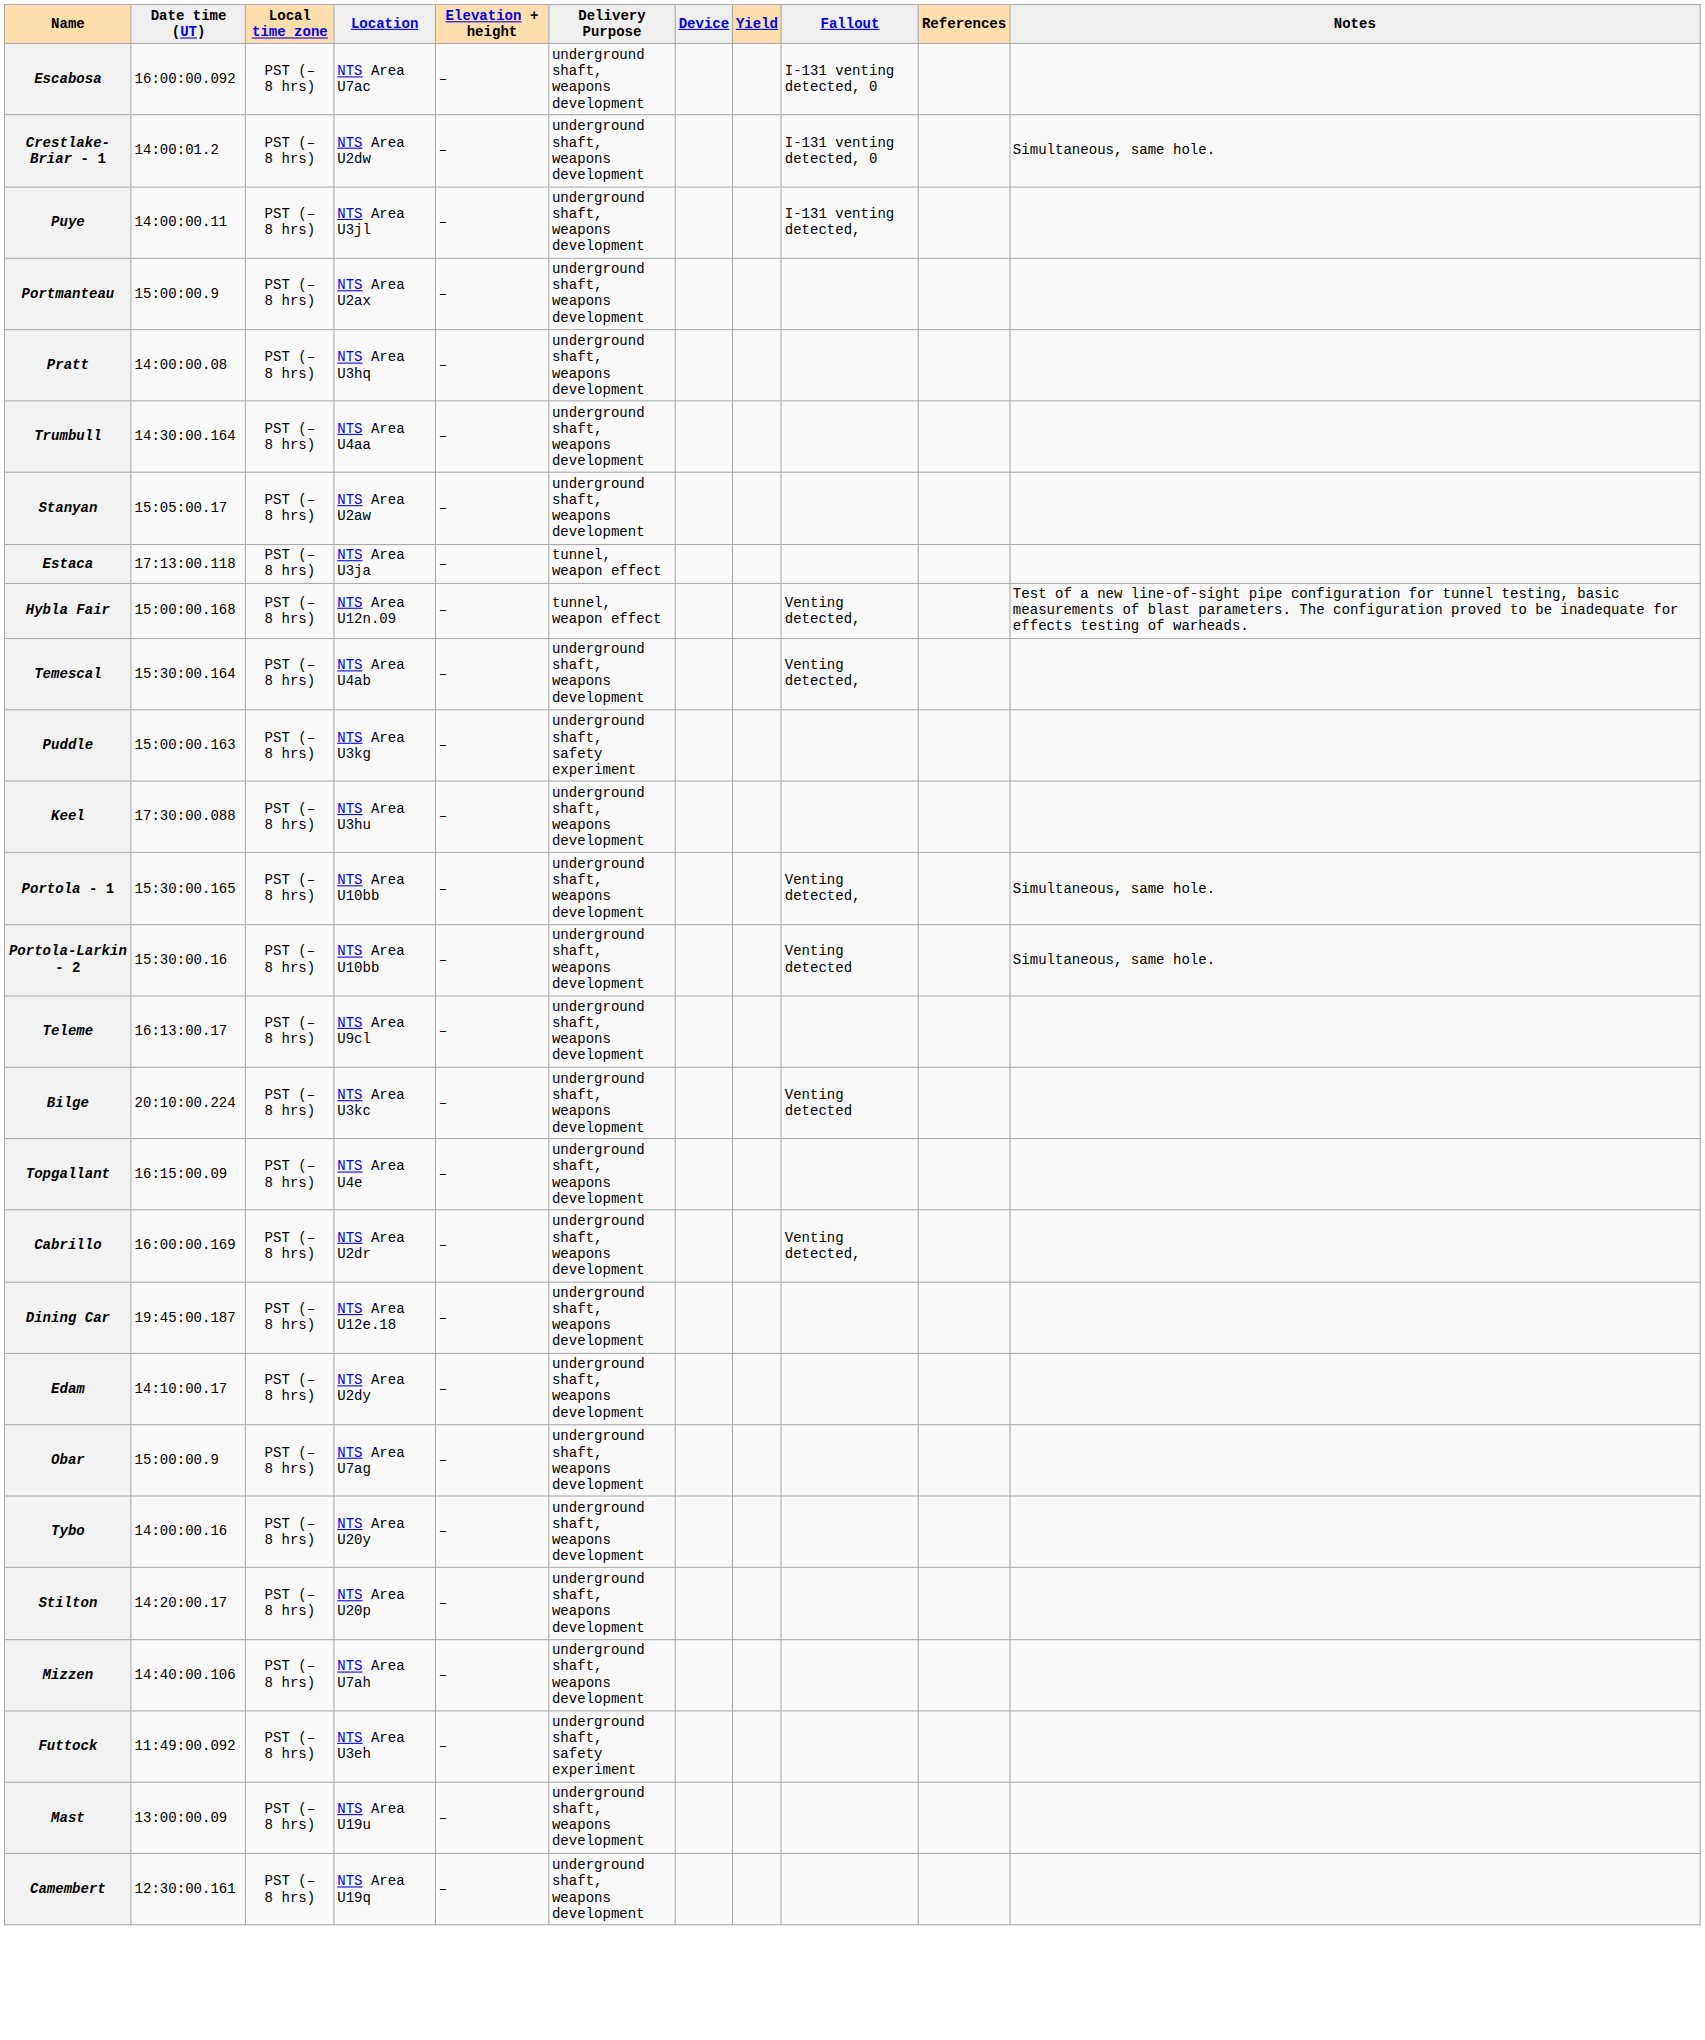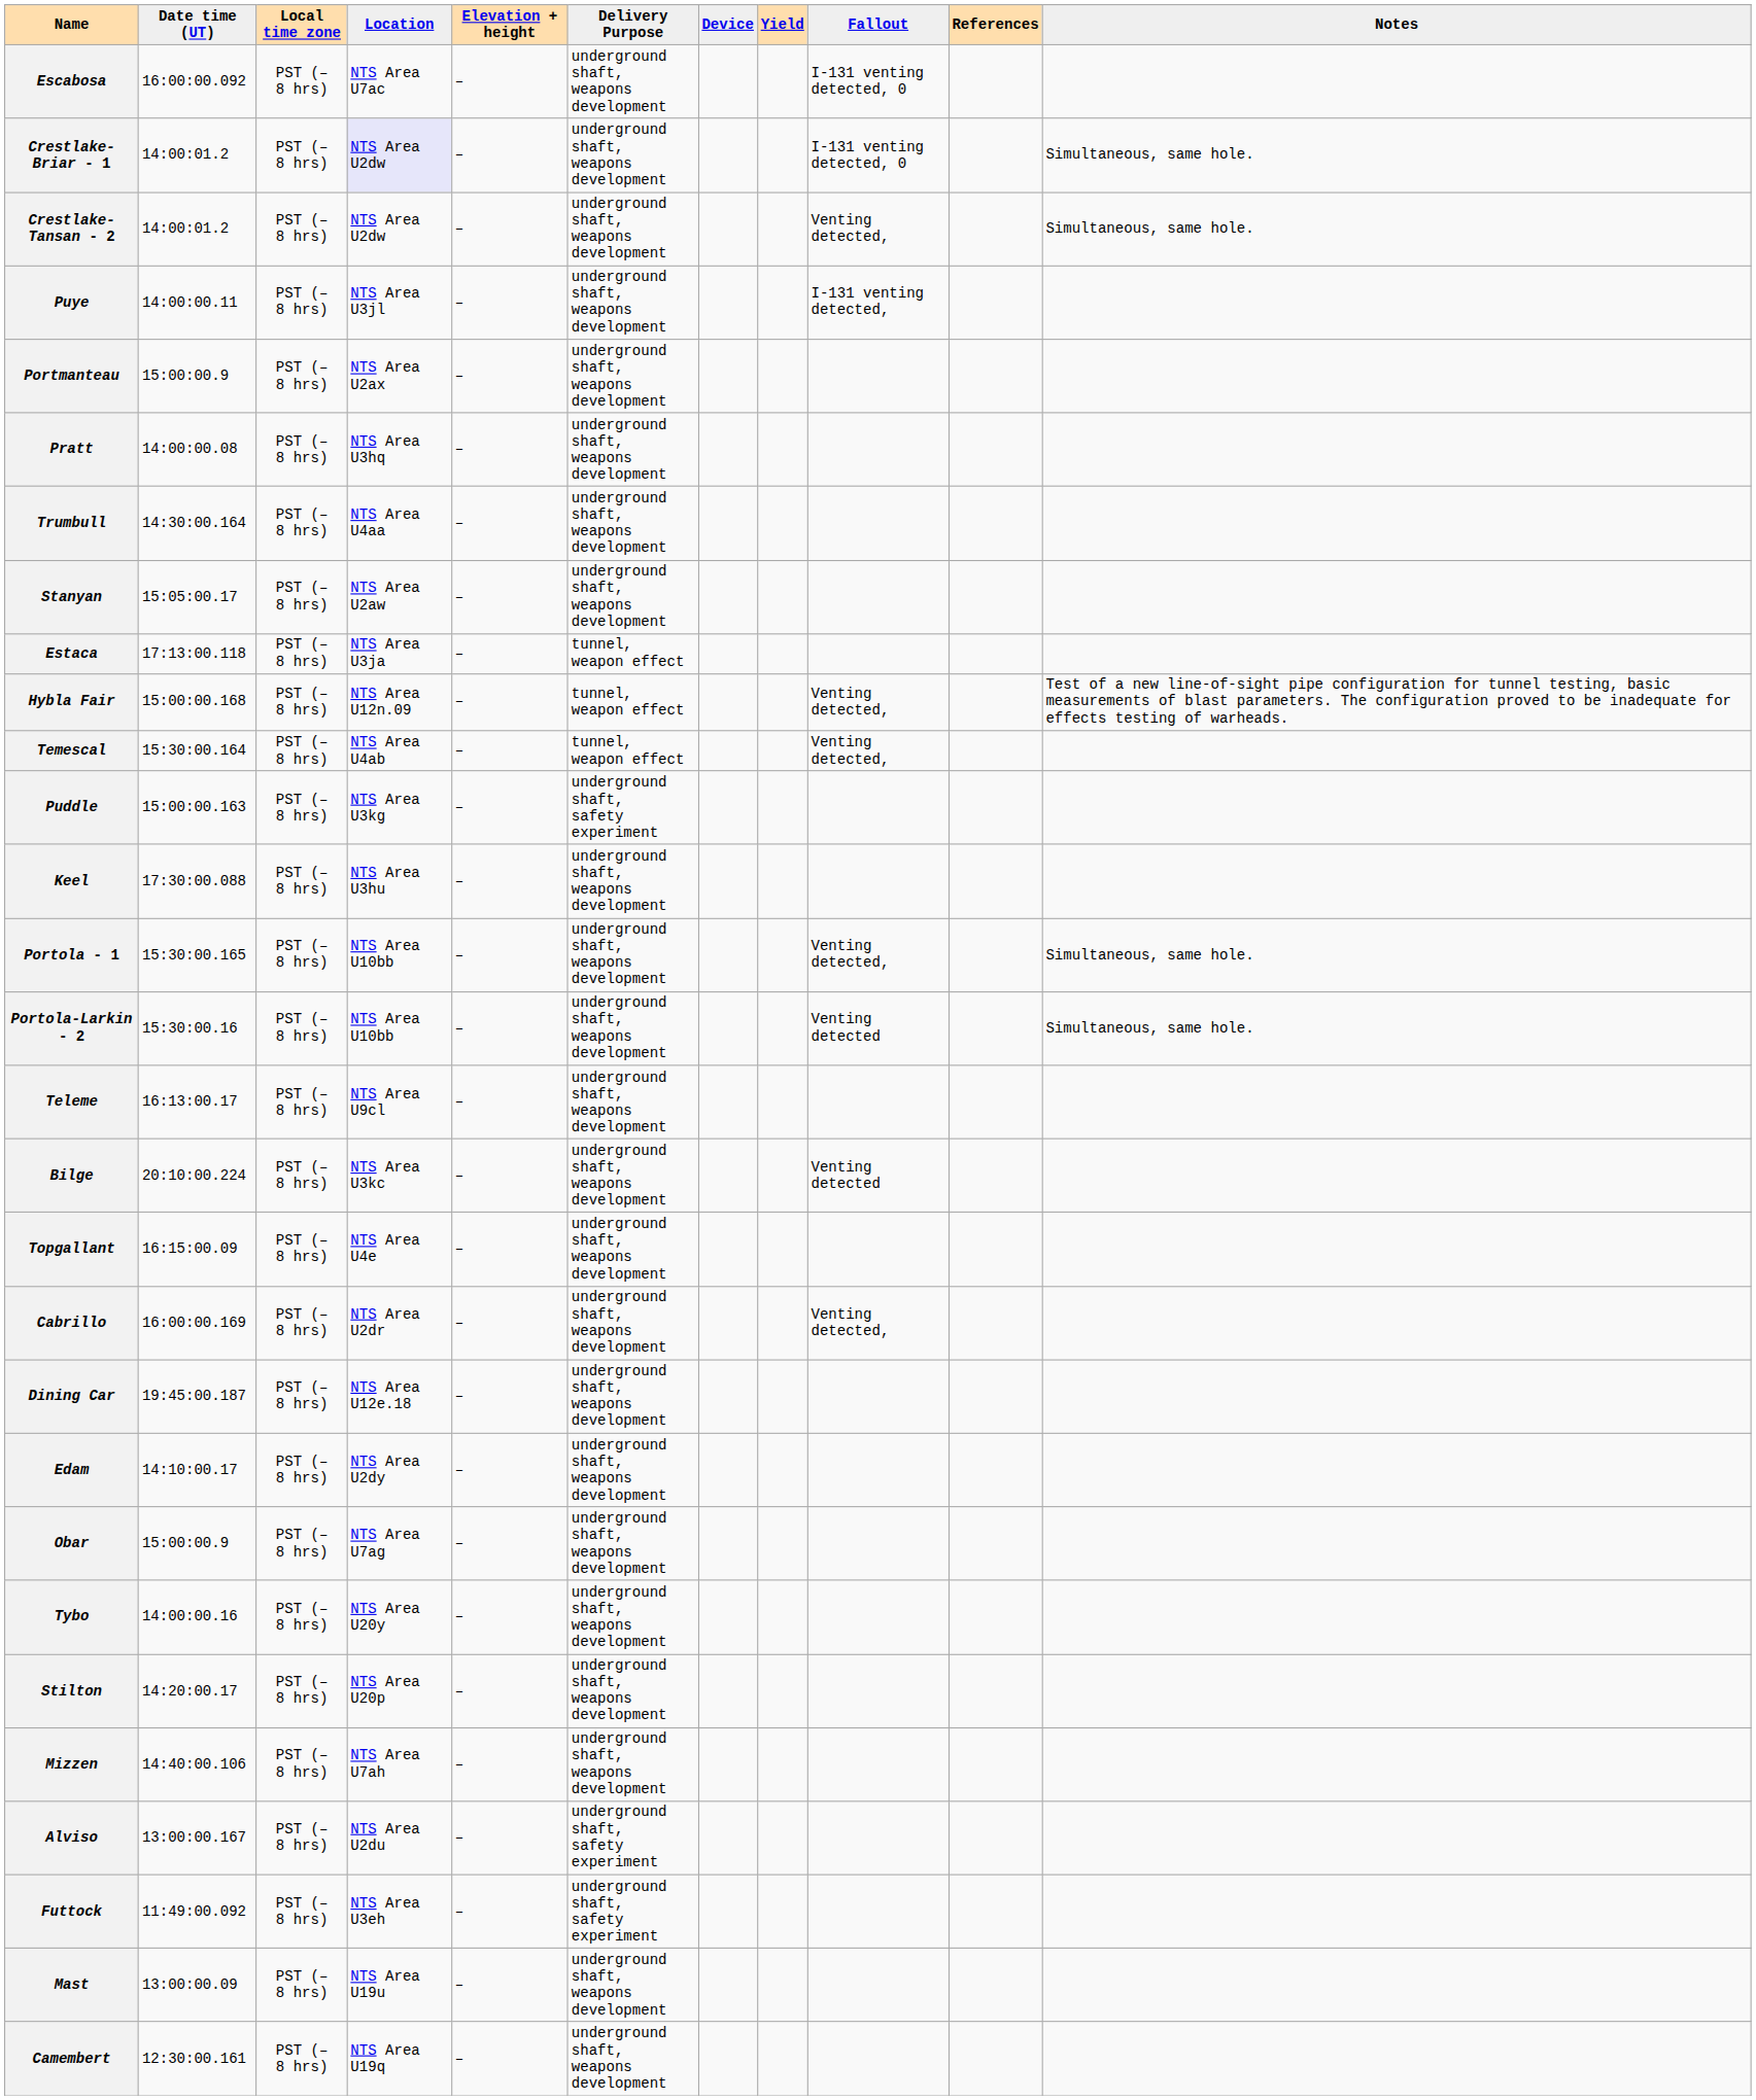Crestlake-Briar - 1 | Location: no background -> lavender background
+ row: Crestlake-Tansan - 2 | 14:00:01.2 | PST (–8 hrs) | NTS Area U2dw | – | underground shaft, weapons development | Venting detected, | Simultaneous, same hole.
Temescal | Delivery Purpose: underground shaft, weapons development -> tunnel, weapon effect
+ row: Alviso | 13:00:00.167 | PST (–8 hrs) | NTS Area U2du | – | underground shaft, safety experiment
